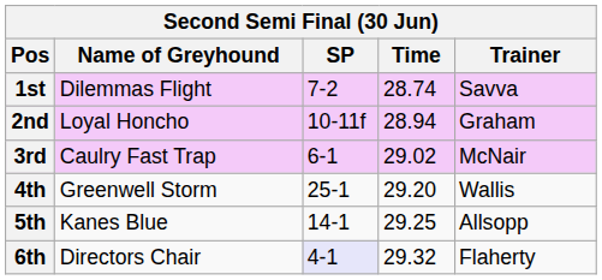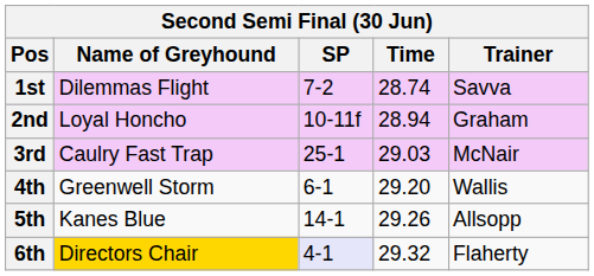3rd | SP: 6-1 -> 25-1
3rd | Time: 29.02 -> 29.03
4th | SP: 25-1 -> 6-1
5th | Time: 29.25 -> 29.26
6th | Name of Greyhound: no background -> gold background
